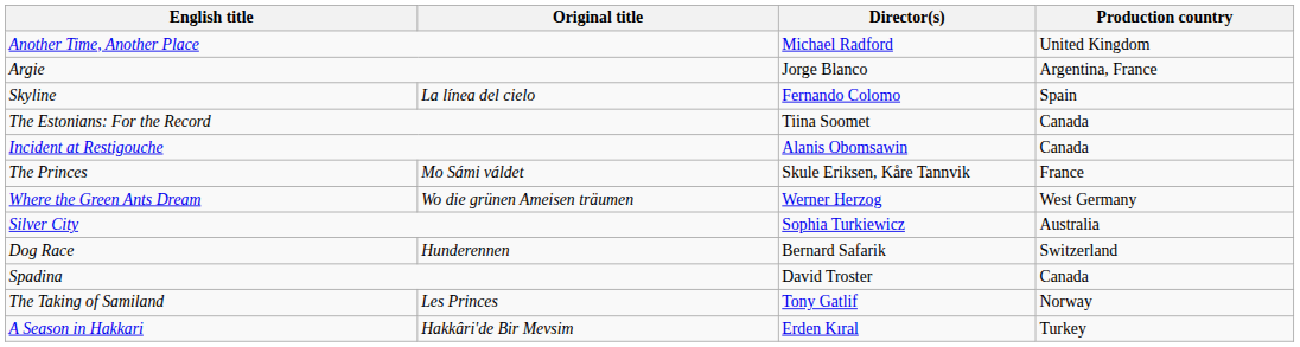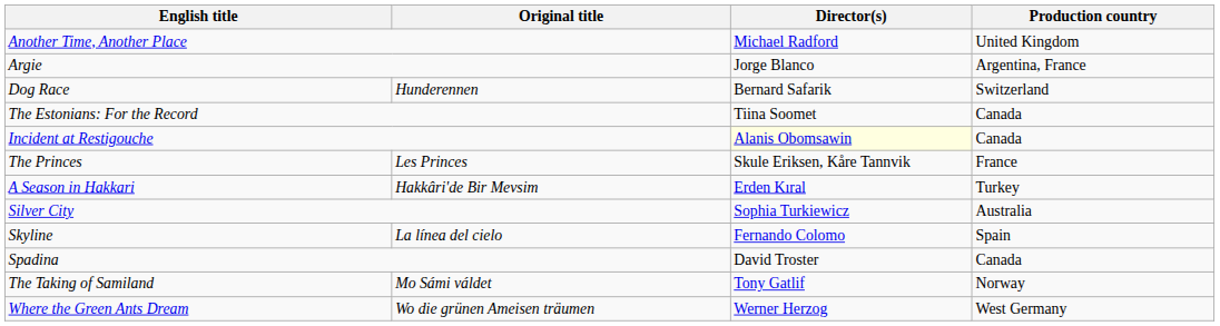rows swapped: Dog Race <-> Skyline
Incident at Restigouche | Director(s): no background -> lightyellow background
The Princes | Original title: Mo Sámi váldet -> Les Princes
rows swapped: A Season in Hakkari <-> Where the Green Ants Dream
The Taking of Samiland | Original title: Les Princes -> Mo Sámi váldet
